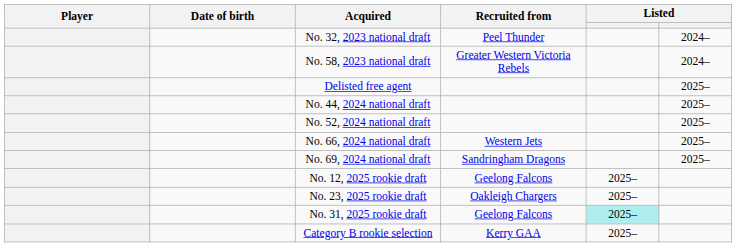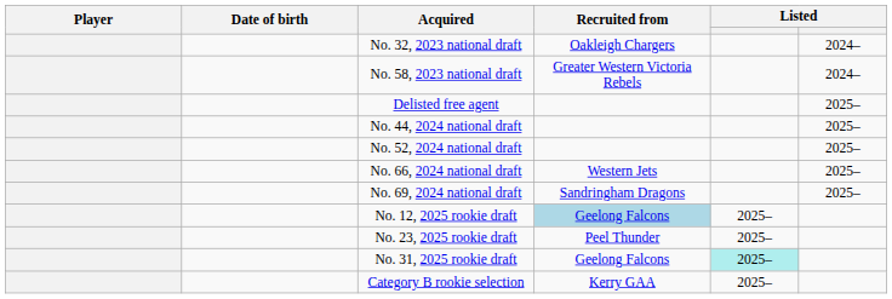No. 32, 2023 national draft | Recruited from: Peel Thunder -> Oakleigh Chargers
No. 12, 2025 rookie draft | Recruited from: no background -> lightblue background
No. 23, 2025 rookie draft | Recruited from: Oakleigh Chargers -> Peel Thunder
